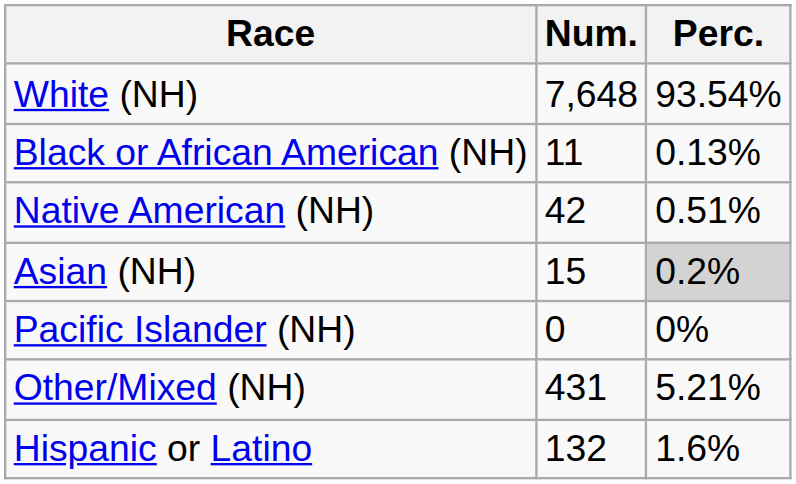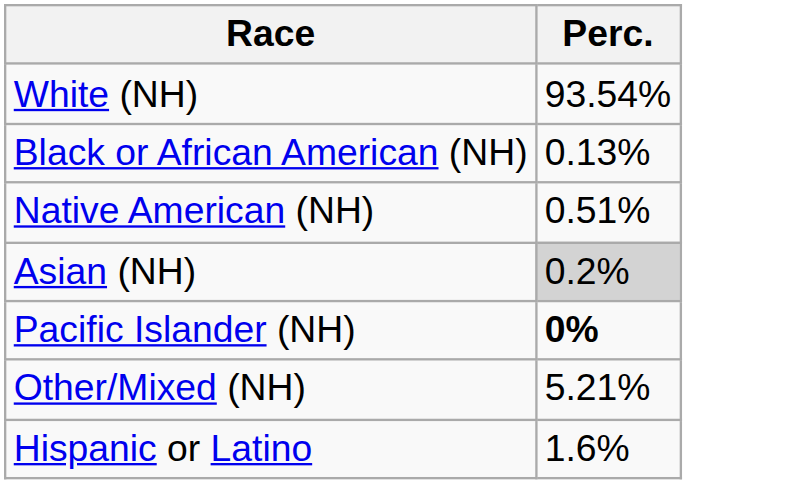- column: Num. | 7,648 | 11 | 42 | 15 | 0 | 431 | 132
Pacific Islander (NH) | Perc.: normal -> bold
